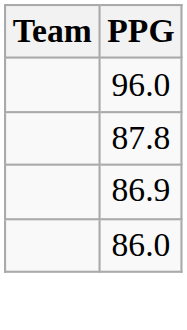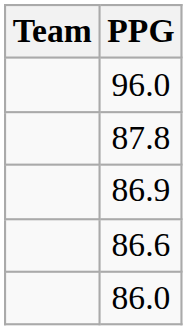+ row: 86.6
